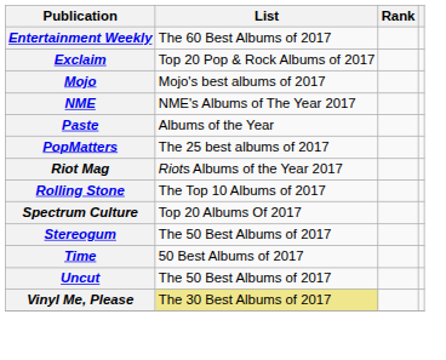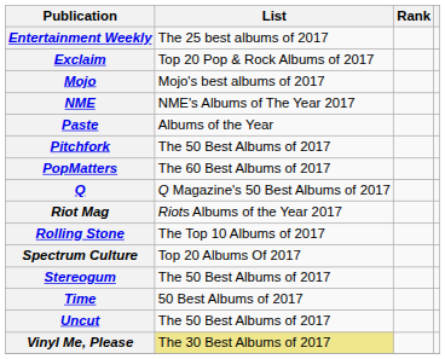Entertainment Weekly | List: The 60 Best Albums of 2017 -> The 25 best albums of 2017
+ row: Pitchfork | The 50 Best Albums of 2017
PopMatters | List: The 25 best albums of 2017 -> The 60 Best Albums of 2017
+ row: Q | Q Magazine's 50 Best Albums of 2017
